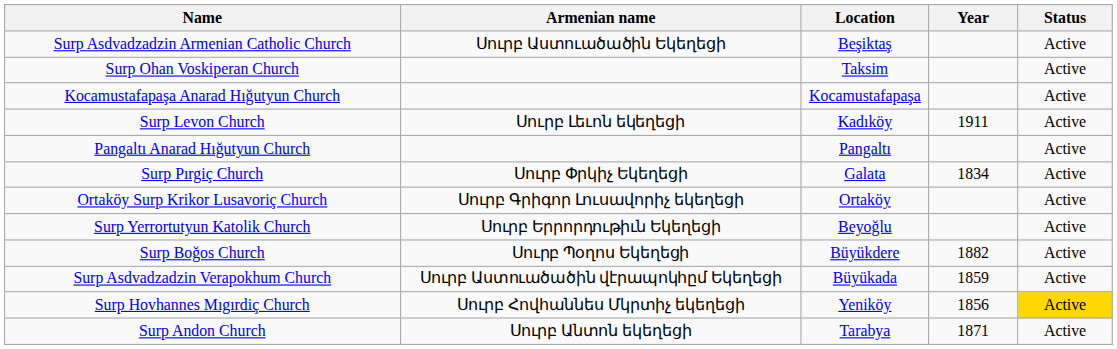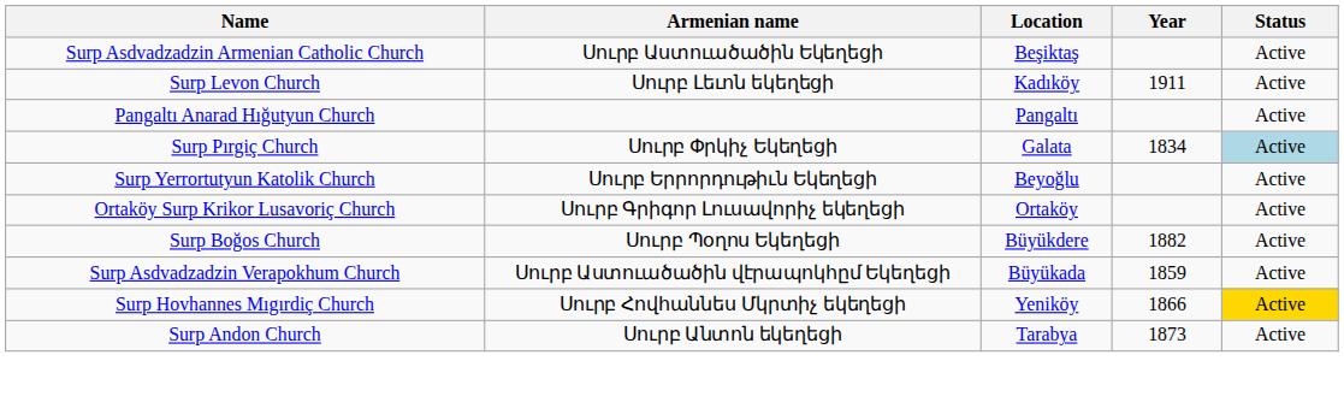- row: Surp Ohan Voskiperan Church | Taksim | Active
- row: Kocamustafapaşa Anarad Hığutyun Church | Kocamustafapaşa | Active
Surp Pırgiç Church | Status: no background -> lightblue background
rows swapped: Ortaköy Surp Krikor Lusavoriç Church <-> Surp Yerrortutyun Katolik Church
Surp Hovhannes Mıgırdiç Church | Year: 1856 -> 1866
Surp Andon Church | Year: 1871 -> 1873
